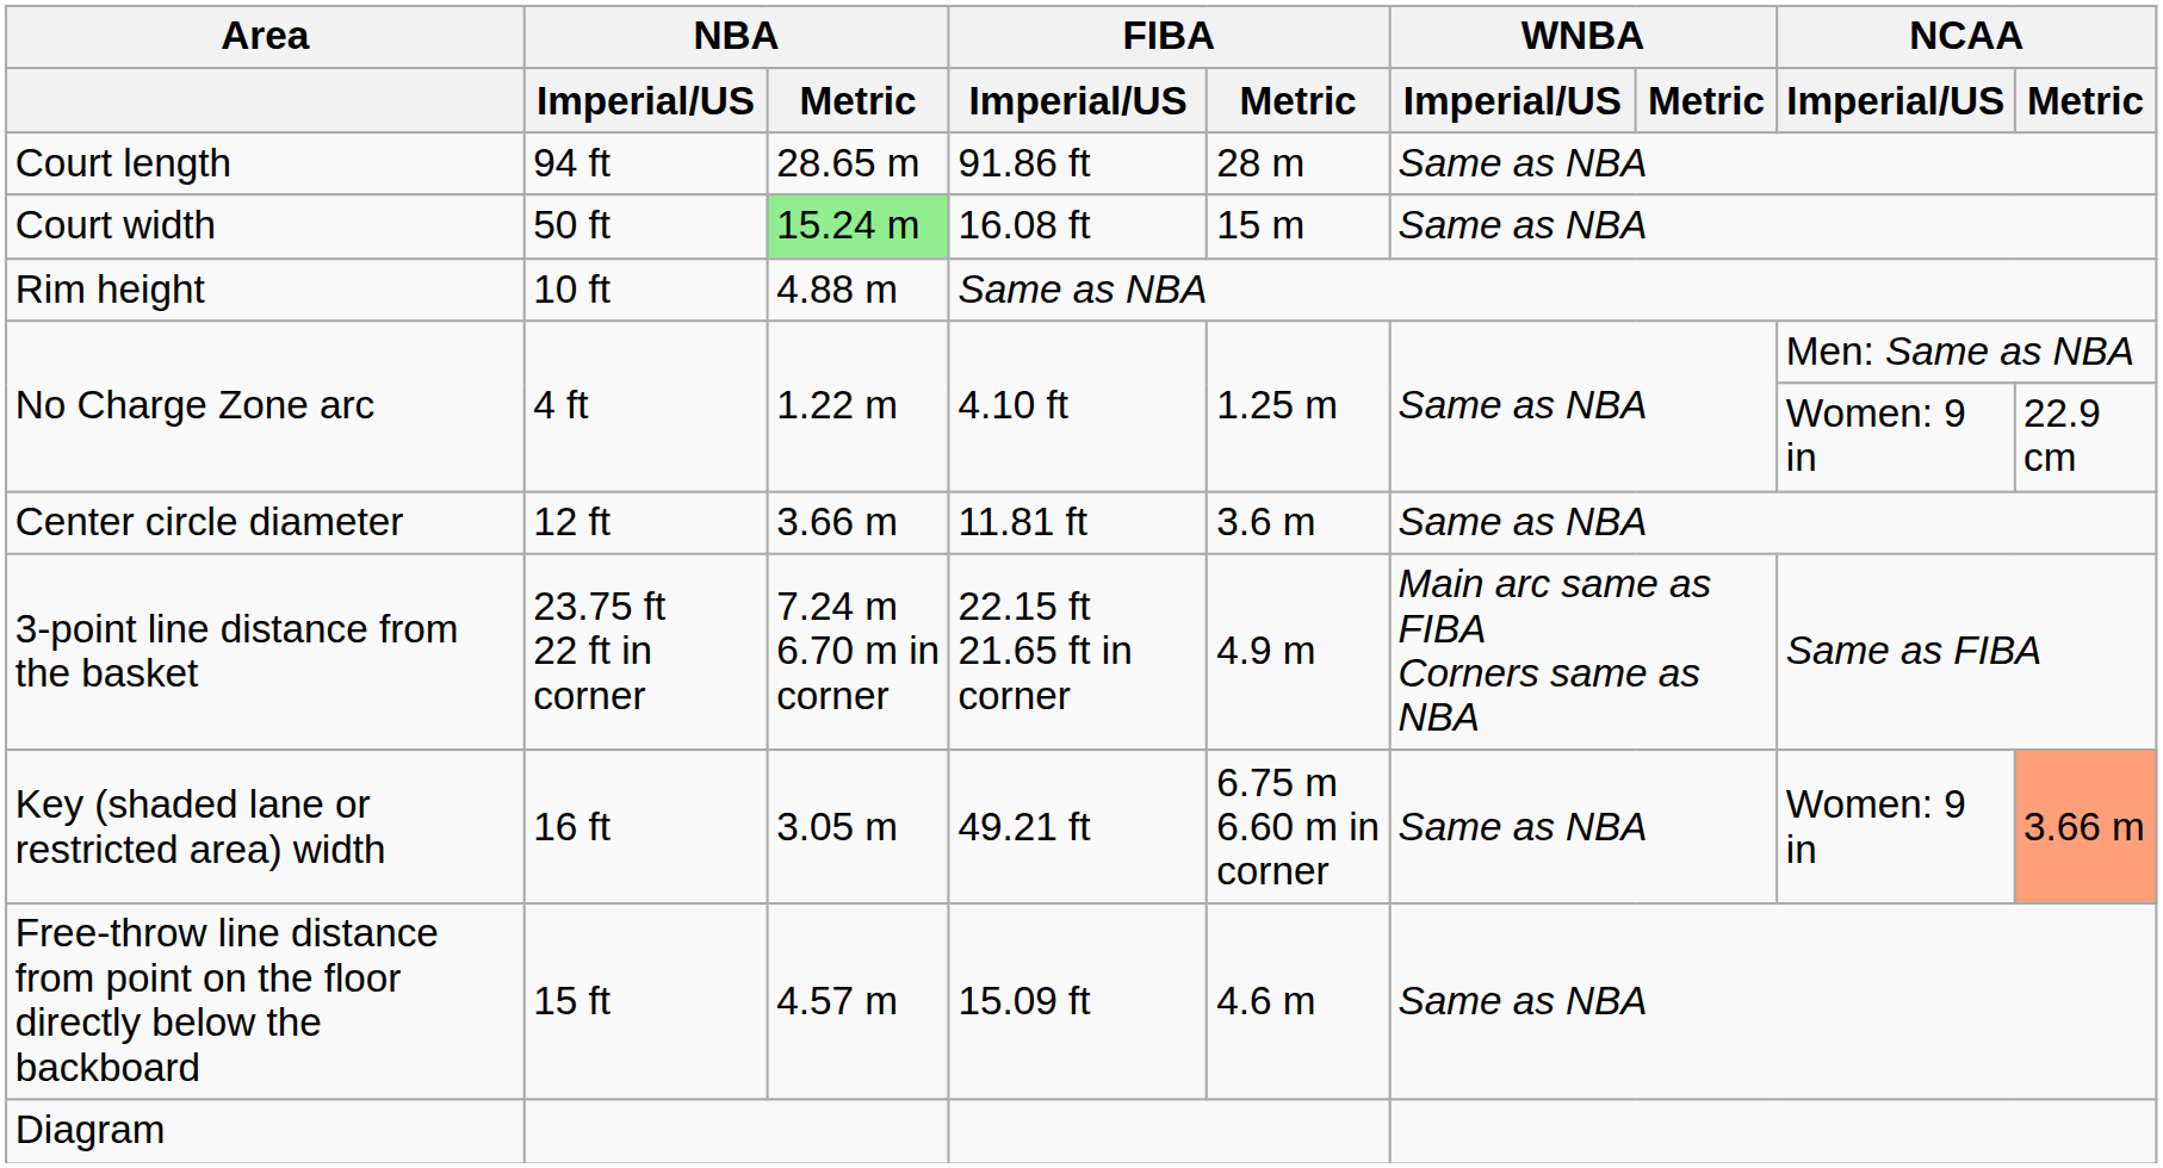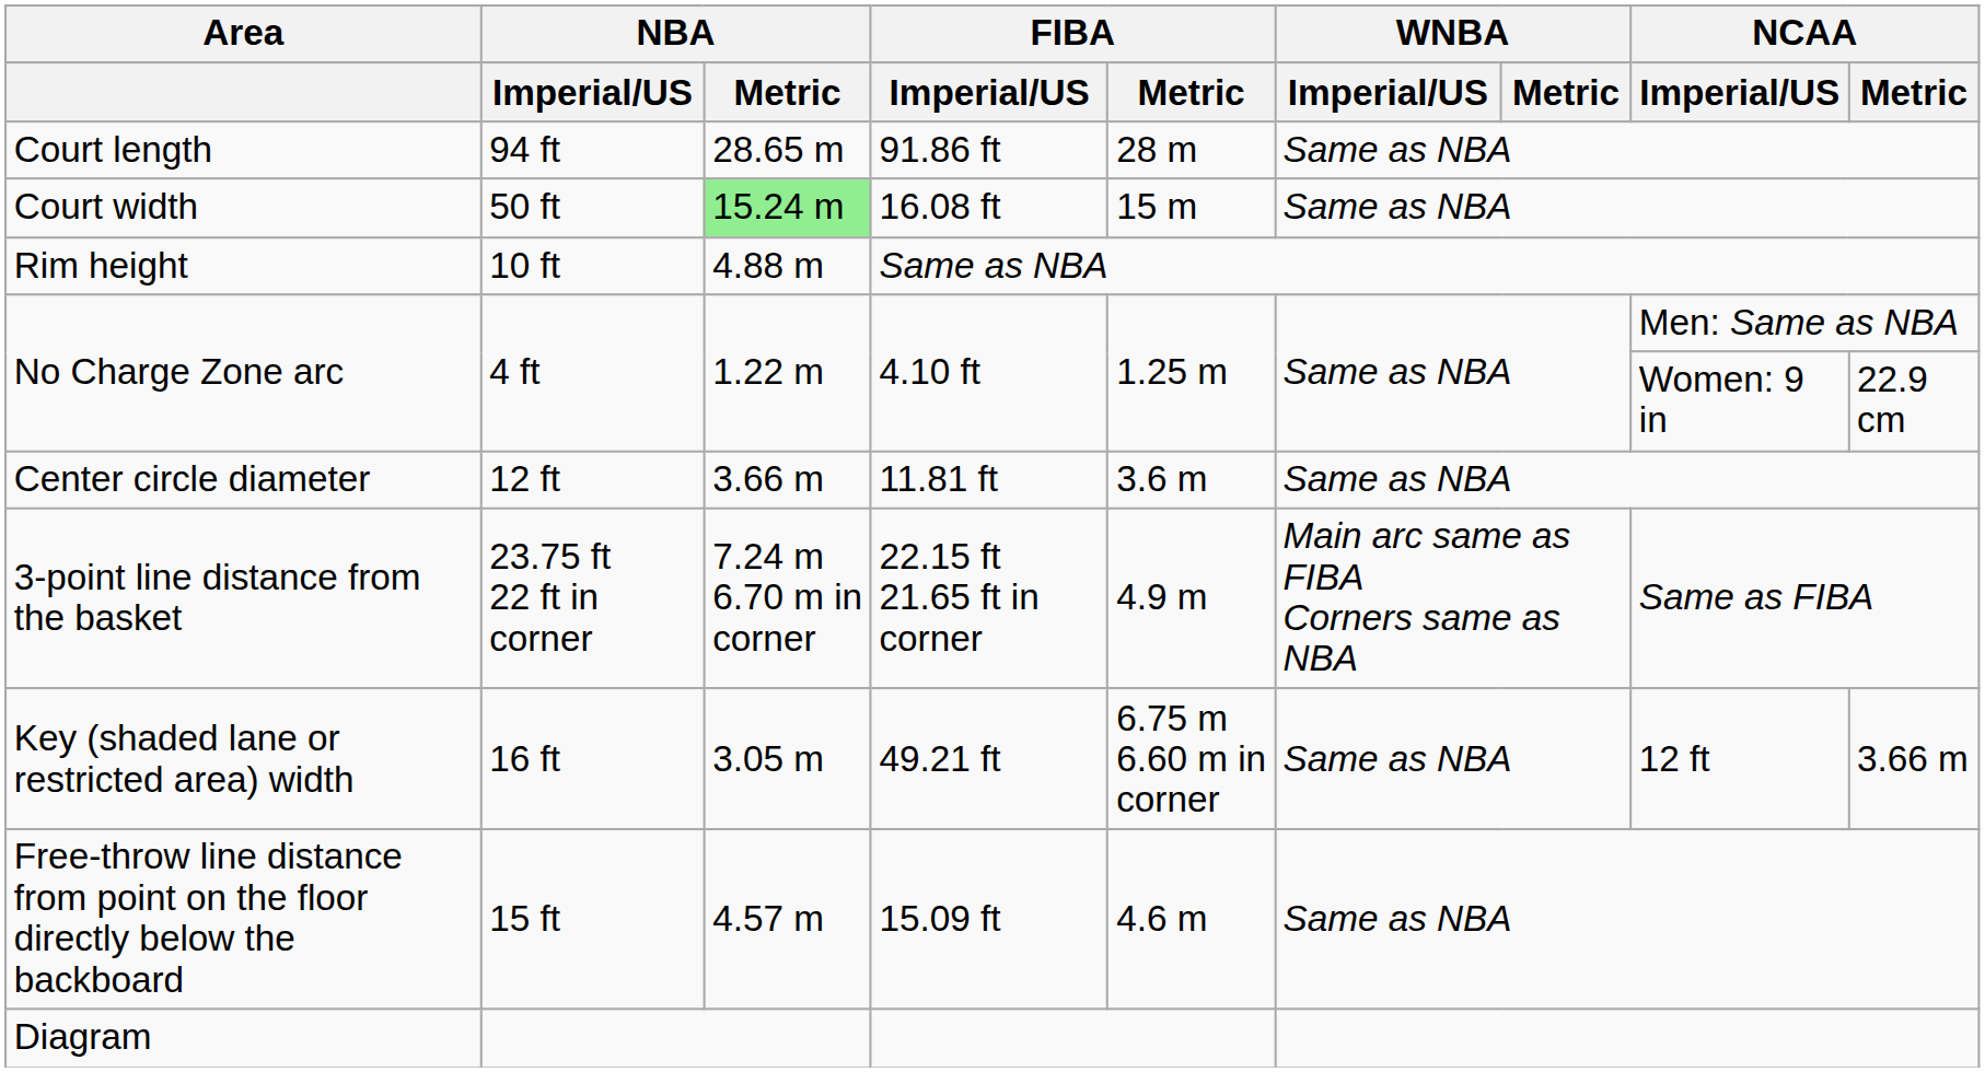Key (shaded lane or restricted area) width | NCAA / Imperial/US: Women: 9 in -> 12 ft
Key (shaded lane or restricted area) width | NCAA / Metric: lightsalmon background -> no background
